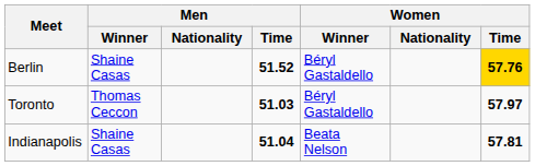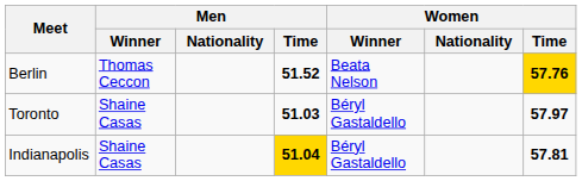Berlin | Men / Winner: Shaine Casas -> Thomas Ceccon
Berlin | Women / Winner: Béryl Gastaldello -> Beata Nelson
Toronto | Men / Winner: Thomas Ceccon -> Shaine Casas
Indianapolis | Men / Time: no background -> gold background
Indianapolis | Women / Winner: Beata Nelson -> Béryl Gastaldello
